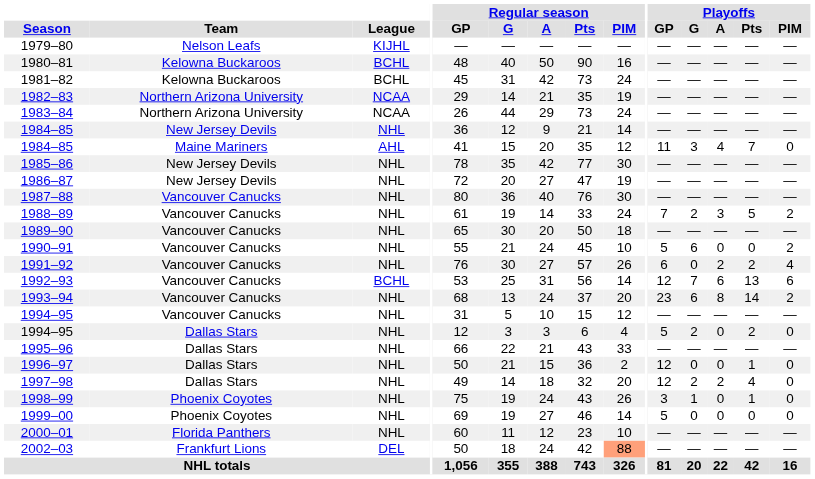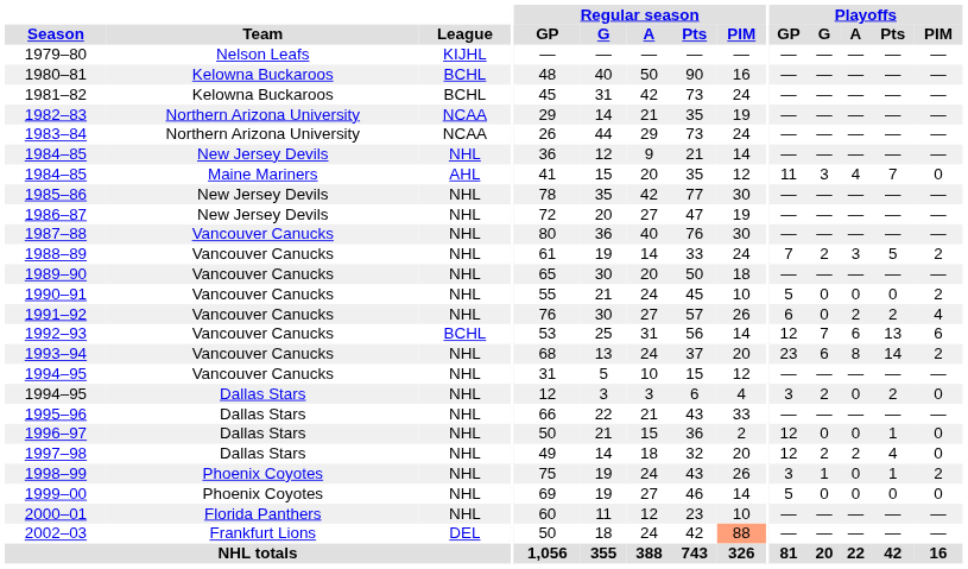1990–91 | Playoffs / G: 6 -> 0
1994–95 / Dallas Stars | Playoffs / GP: 5 -> 3
1998–99 | Playoffs / PIM: 0 -> 2
